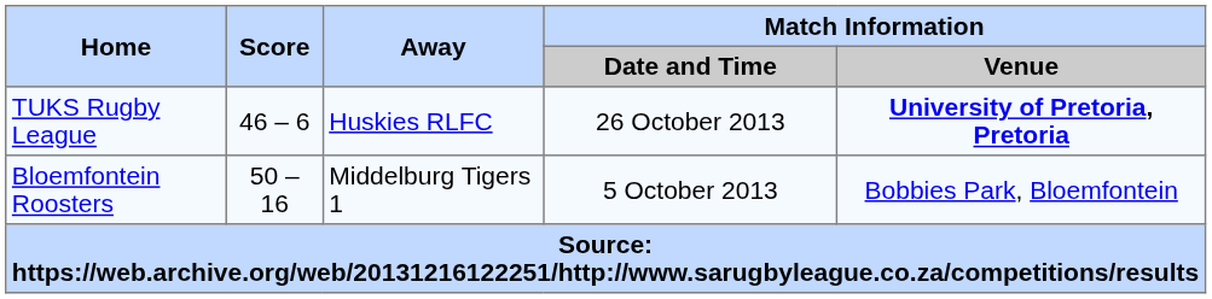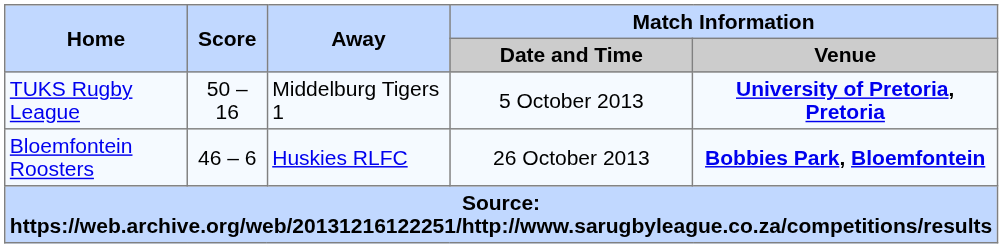TUKS Rugby League | Score: 46 – 6 -> 50 – 16
TUKS Rugby League | Away: Huskies RLFC -> Middelburg Tigers 1
TUKS Rugby League | Match Information / Date and Time: 26 October 2013 -> 5 October 2013
Bloemfontein Roosters | Score: 50 – 16 -> 46 – 6
Bloemfontein Roosters | Away: Middelburg Tigers 1 -> Huskies RLFC
Bloemfontein Roosters | Match Information / Date and Time: 5 October 2013 -> 26 October 2013
Bloemfontein Roosters | Match Information / Venue: normal -> bold
